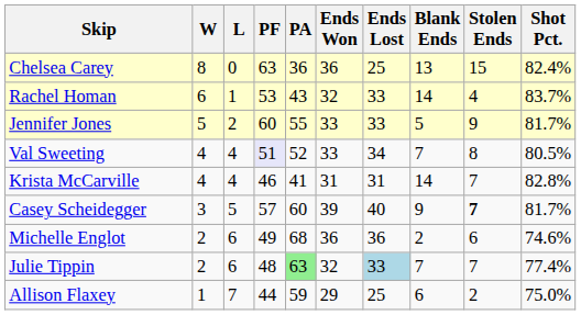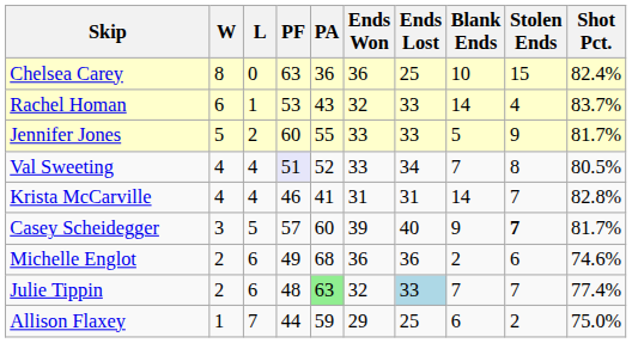Chelsea Carey | Blank Ends: 13 -> 10
